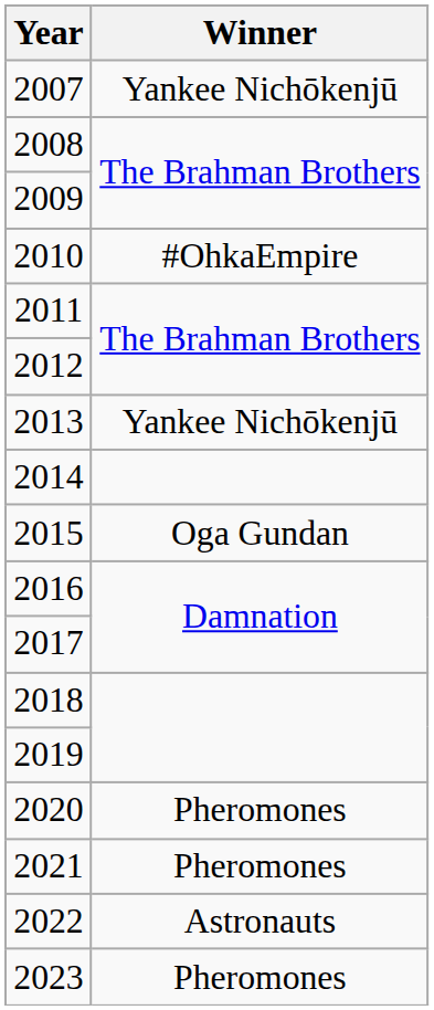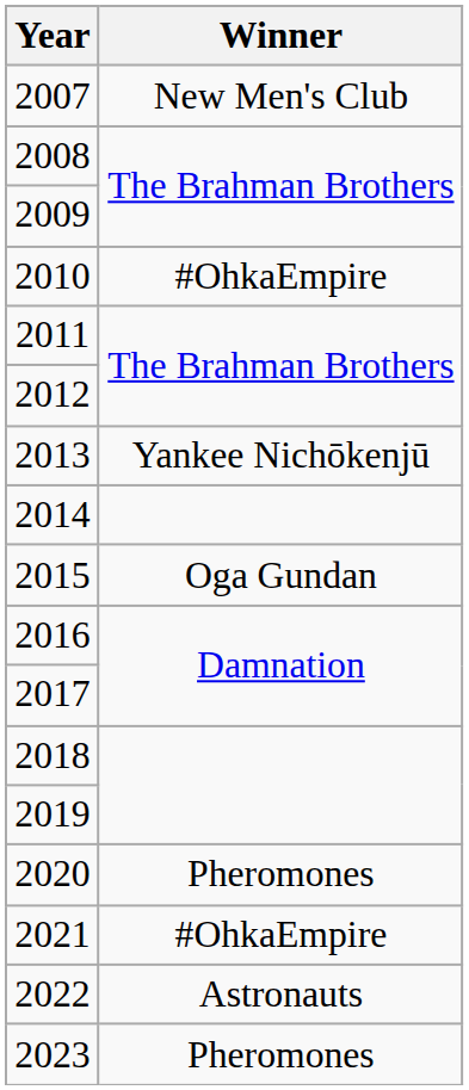2007 | Winner: Yankee Nichōkenjū -> New Men's Club
2021 | Winner: Pheromones -> #OhkaEmpire
